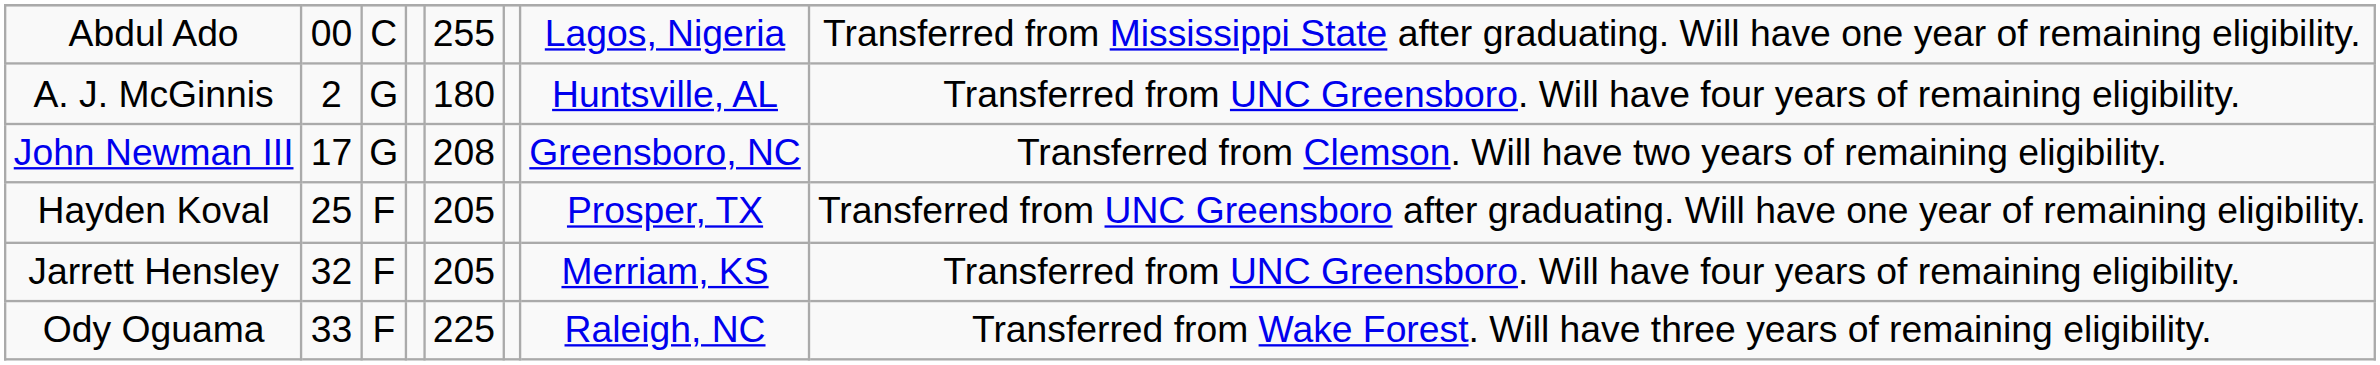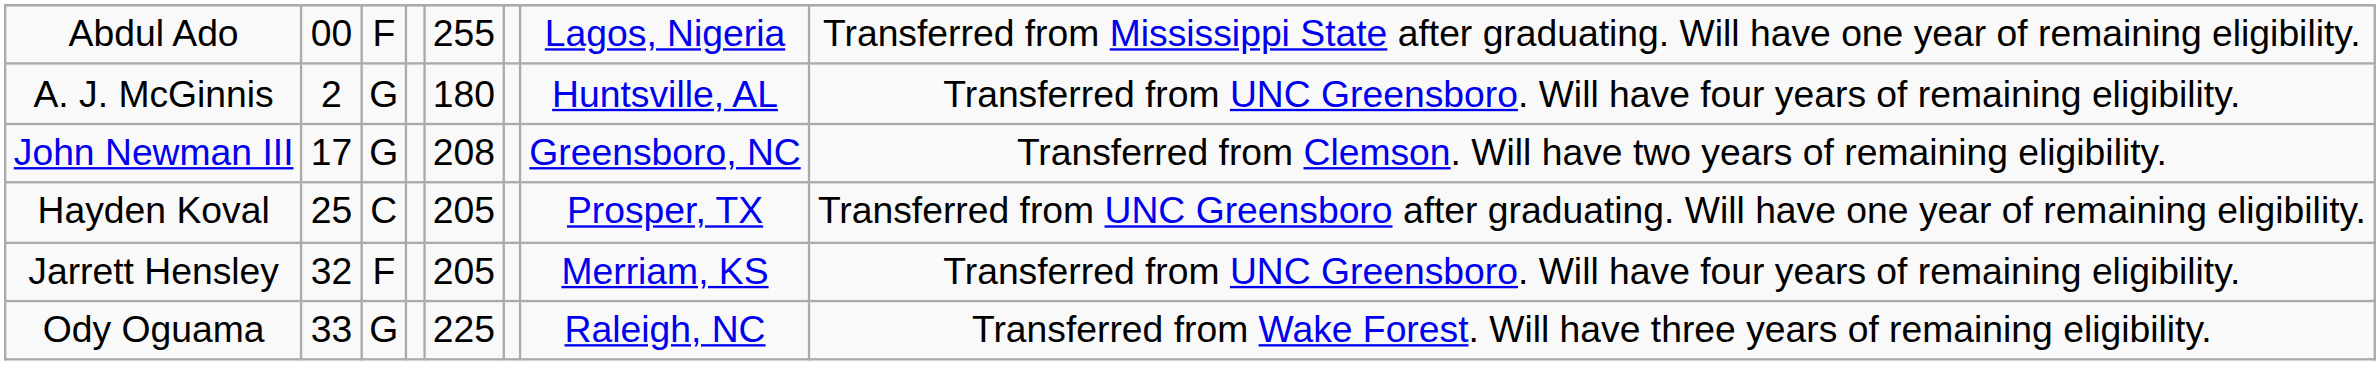Abdul Ado | column 3: C -> F
Hayden Koval | column 3: F -> C
Ody Oguama | column 3: F -> G
